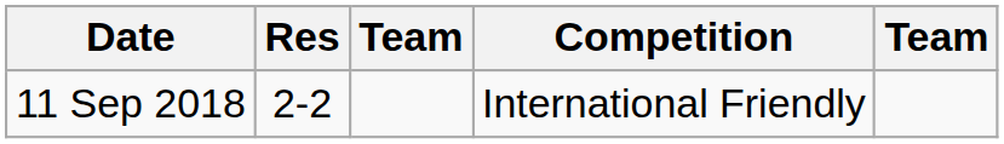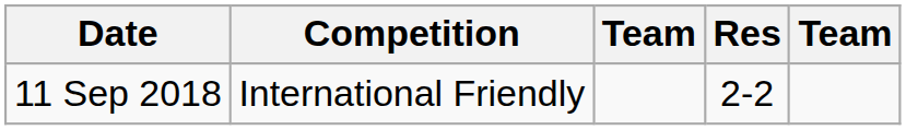columns swapped: Competition <-> Res
